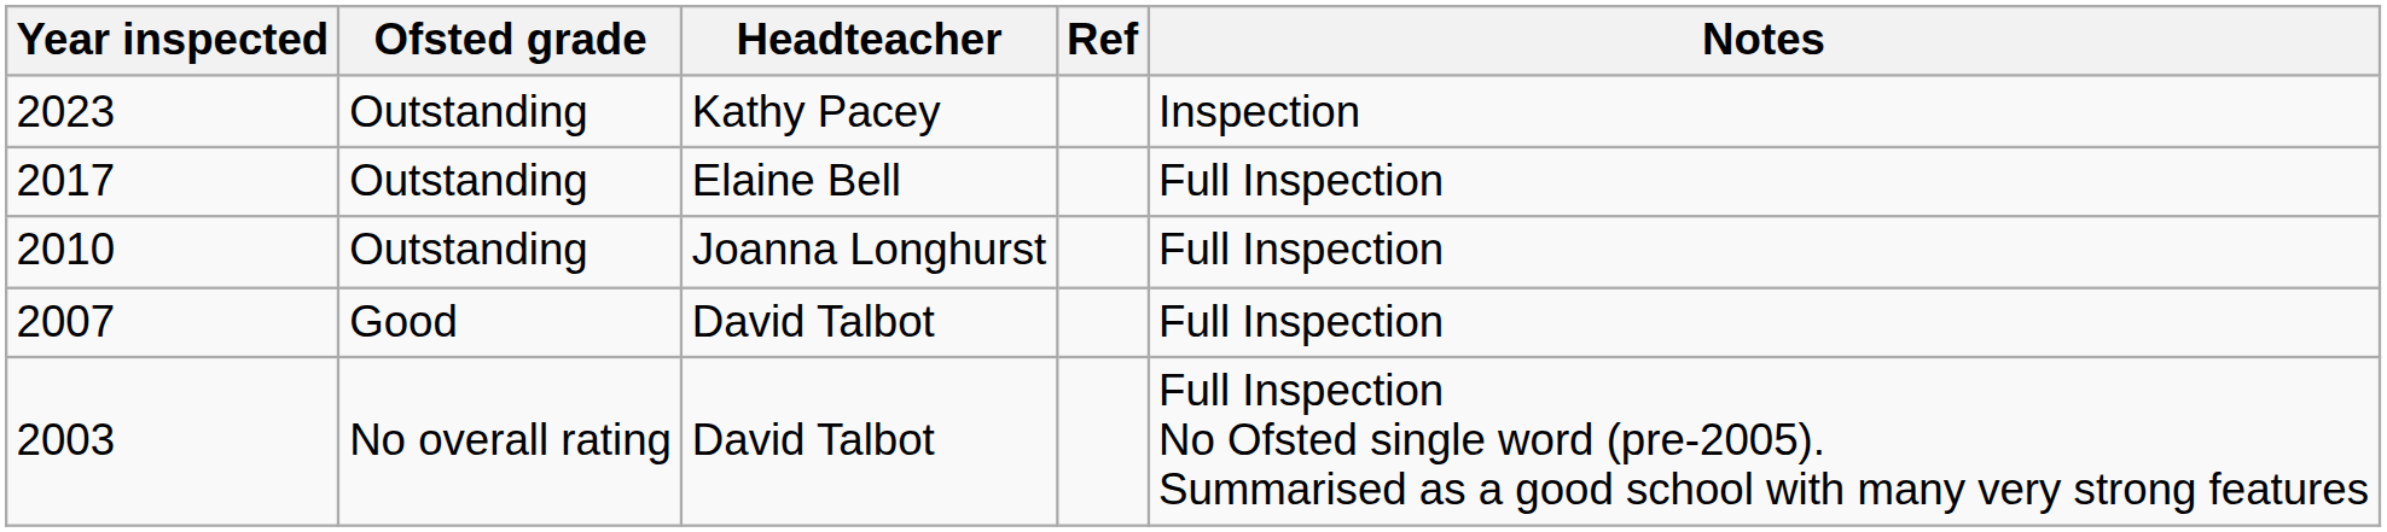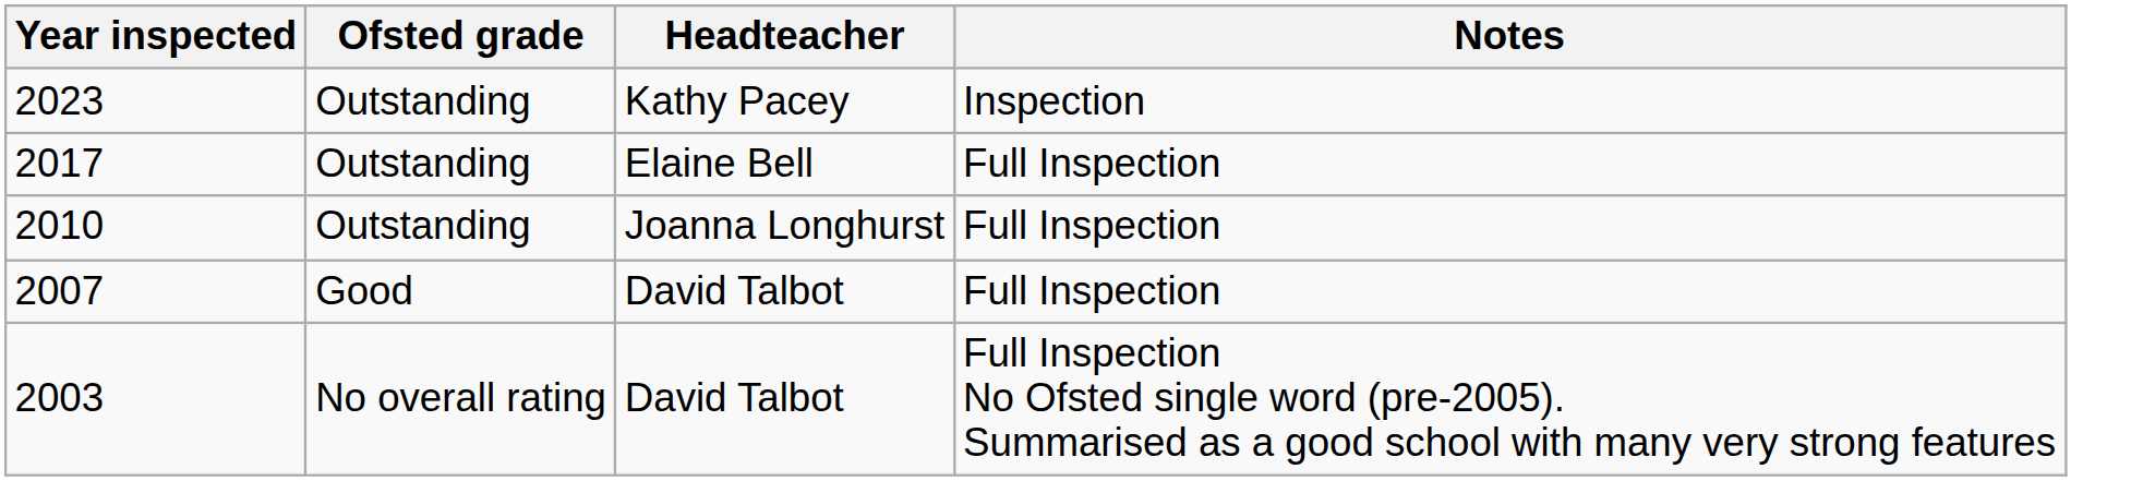- column: Ref
